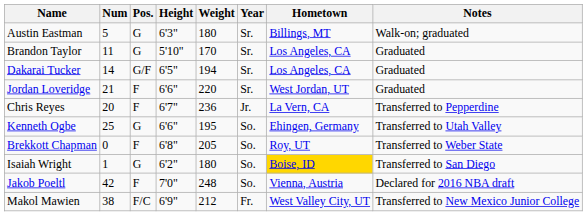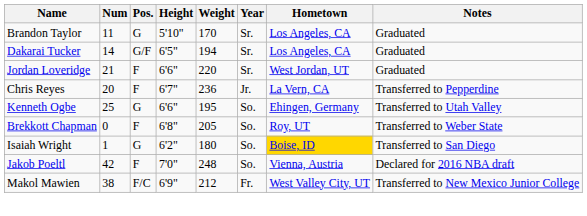- row: Austin Eastman | 5 | G | 6'3" | 180 | Sr. | Billings, MT | Walk-on; graduated
